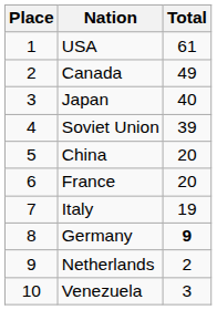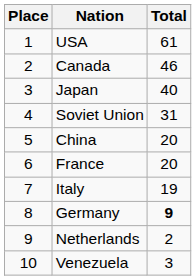Canada | Total: 49 -> 46
Soviet Union | Total: 39 -> 31
